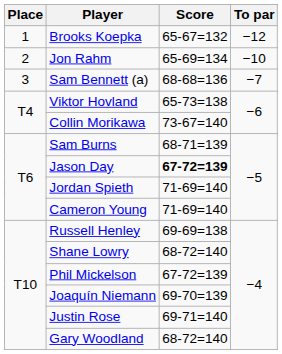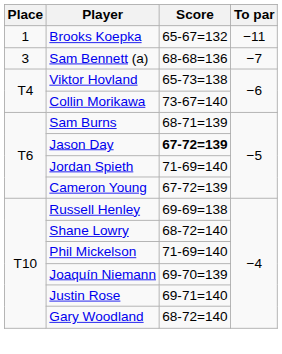Brooks Koepka | To par: −12 -> −11
- row: 2 | Jon Rahm | 65-69=134 | −10
Cameron Young | Score: 71-69=140 -> 67-72=139
Phil Mickelson | Score: 67-72=139 -> 71-69=140
